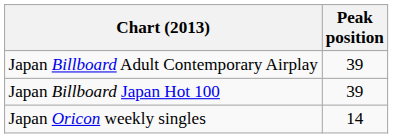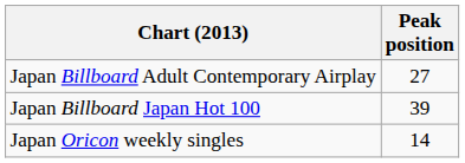Japan Billboard Adult Contemporary Airplay | Peak position: 39 -> 27
